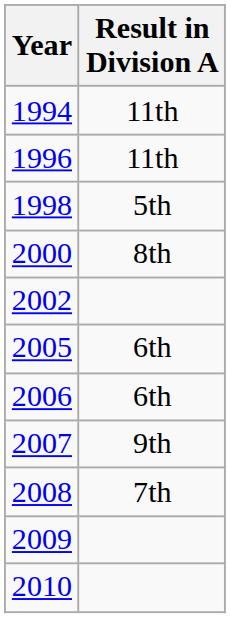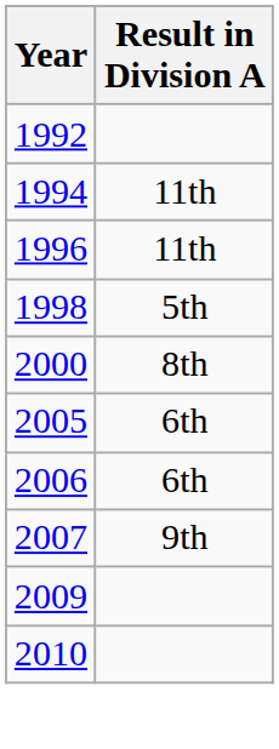+ row: 1992
- row: 2002
- row: 2008 | 7th
